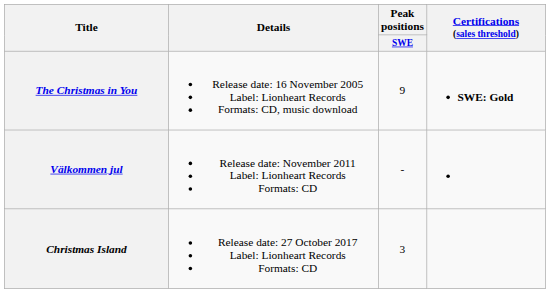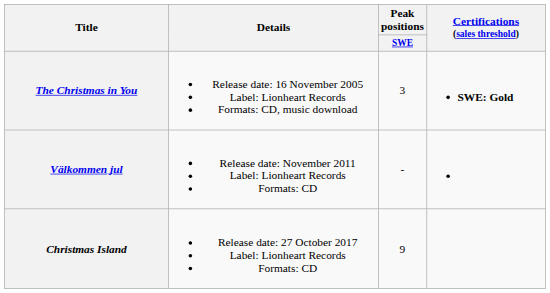The Christmas in You | Peak positions / SWE: 9 -> 3
Christmas Island | Peak positions / SWE: 3 -> 9
